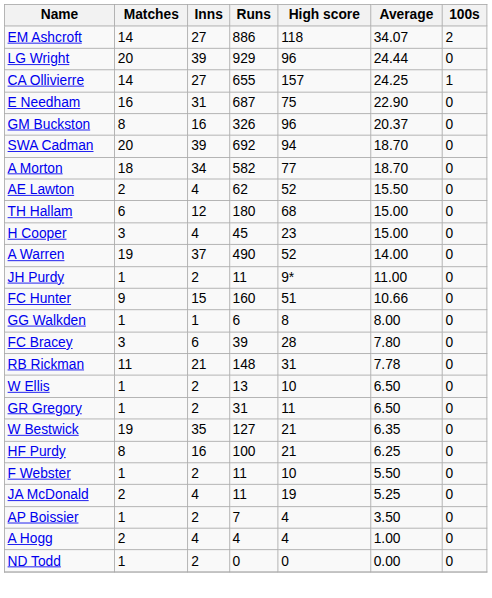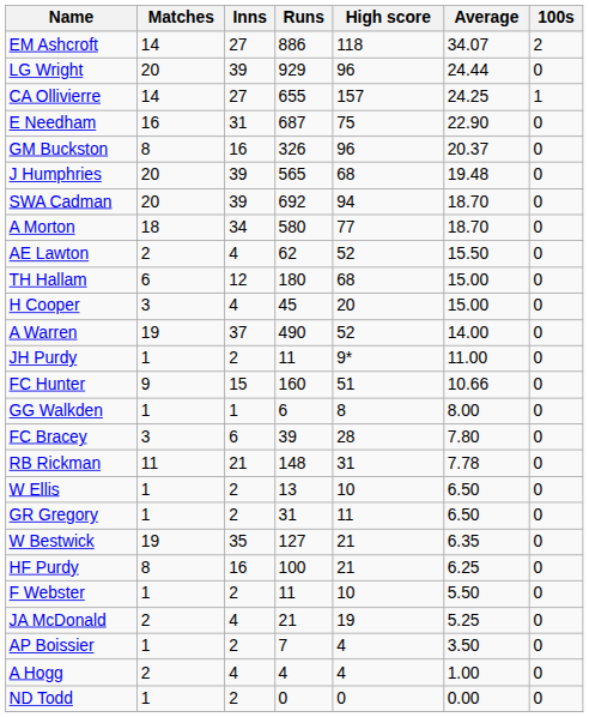+ row: J Humphries | 20 | 39 | 565 | 68 | 19.48 | 0
A Morton | Runs: 582 -> 580
H Cooper | High score: 23 -> 20
JA McDonald | Runs: 11 -> 21
